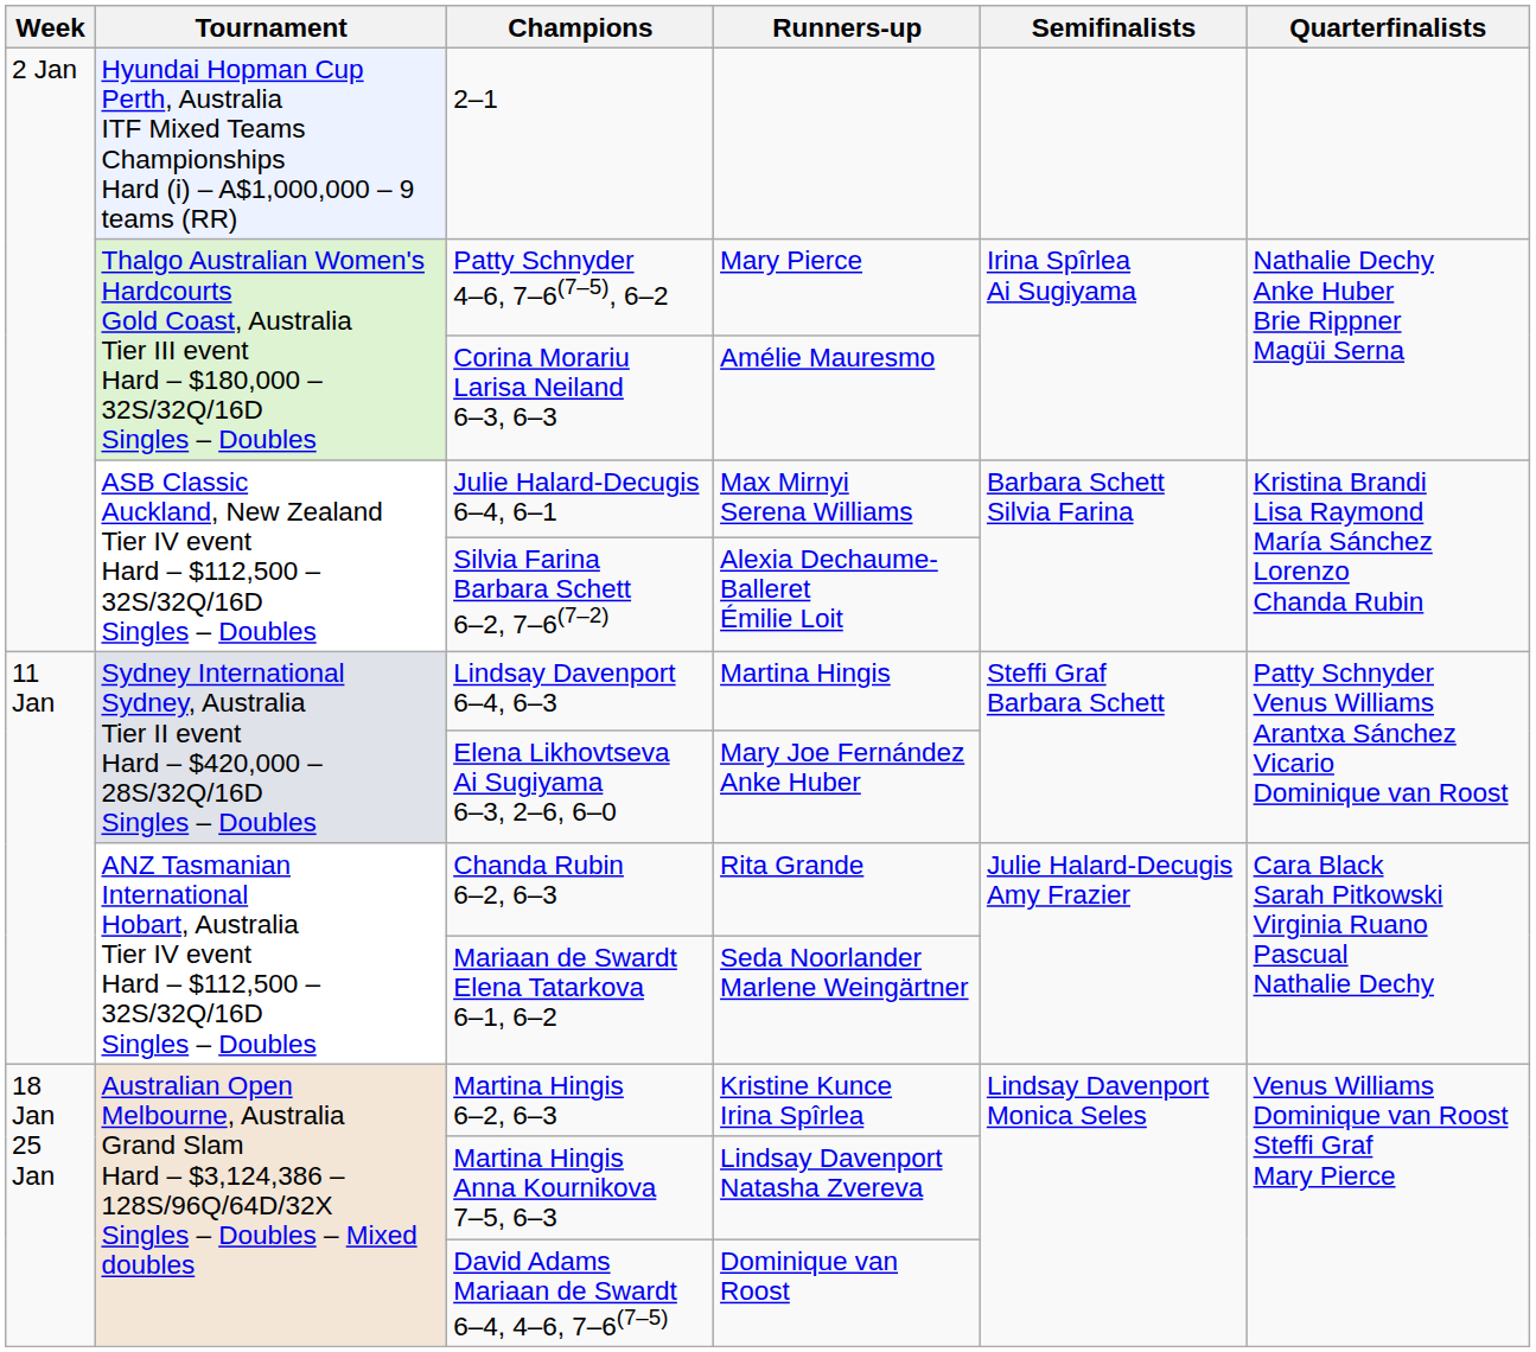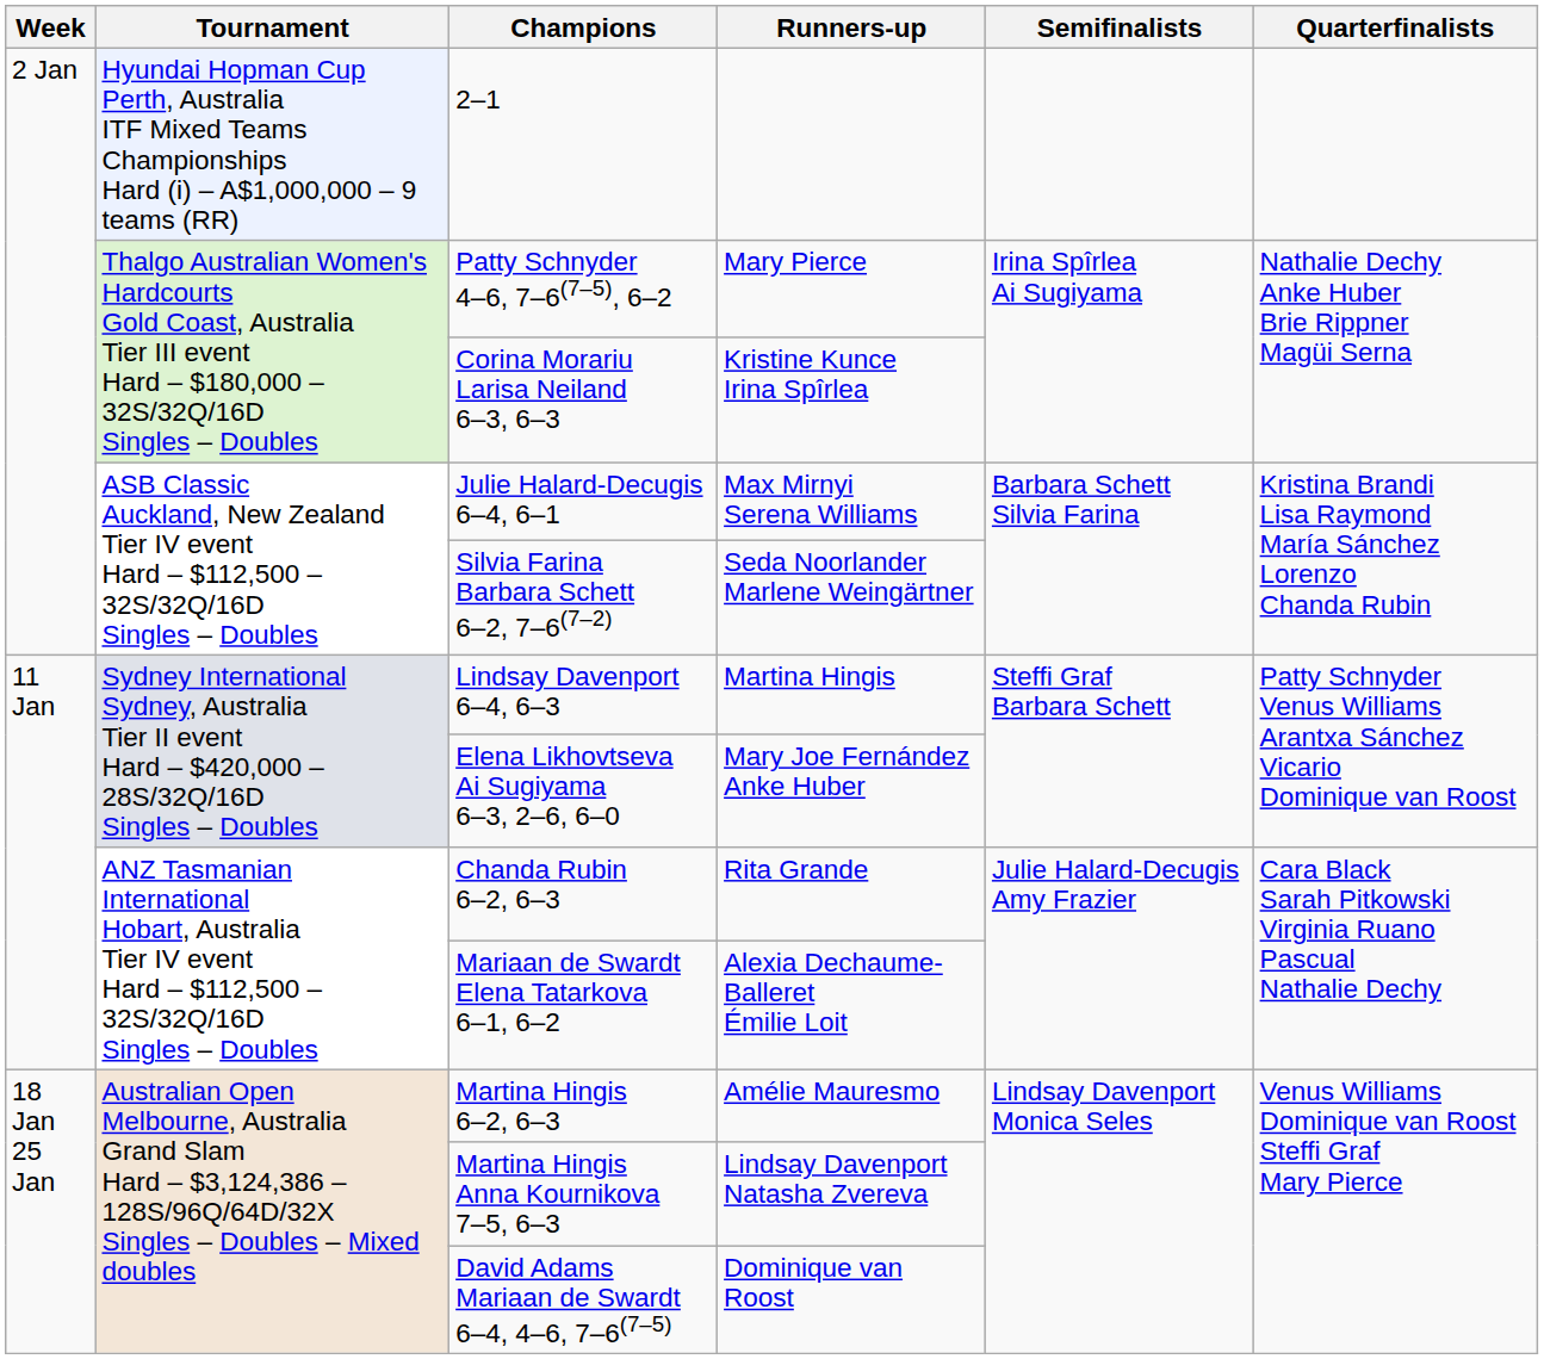Corina Morariu Larisa Neiland 6–3, 6–3 | Runners-up: Amélie Mauresmo -> Kristine Kunce Irina Spîrlea
Silvia Farina Barbara Schett 6–2, 7–6(7–2) | Runners-up: Alexia Dechaume-Balleret Émilie Loit -> Seda Noorlander Marlene Weingärtner
Mariaan de Swardt Elena Tatarkova 6–1, 6–2 | Runners-up: Seda Noorlander Marlene Weingärtner -> Alexia Dechaume-Balleret Émilie Loit
Martina Hingis 6–2, 6–3 | Runners-up: Kristine Kunce Irina Spîrlea -> Amélie Mauresmo
